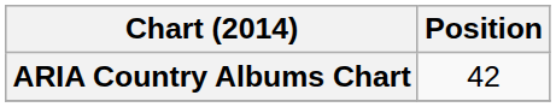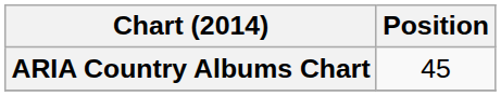ARIA Country Albums Chart | Position: 42 -> 45
